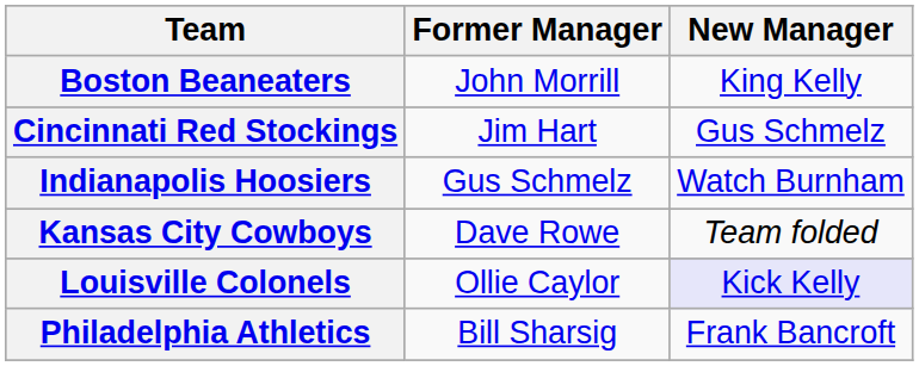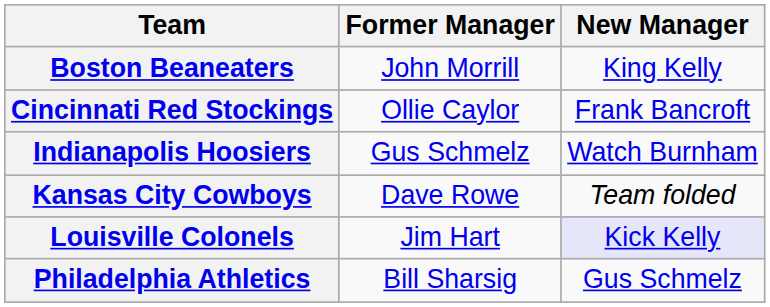Cincinnati Red Stockings | Former Manager: Jim Hart -> Ollie Caylor
Cincinnati Red Stockings | New Manager: Gus Schmelz -> Frank Bancroft
Louisville Colonels | Former Manager: Ollie Caylor -> Jim Hart
Philadelphia Athletics | New Manager: Frank Bancroft -> Gus Schmelz
